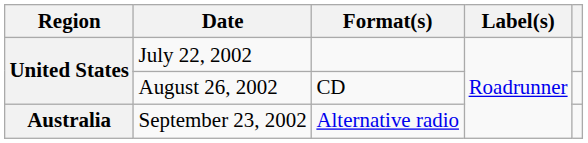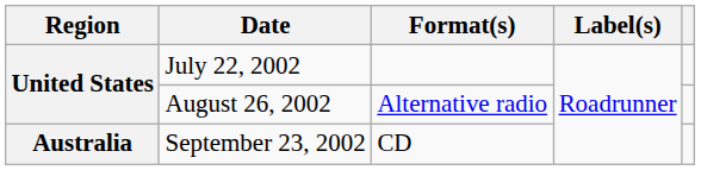August 26, 2002 | Format(s): CD -> Alternative radio
September 23, 2002 | Format(s): Alternative radio -> CD
